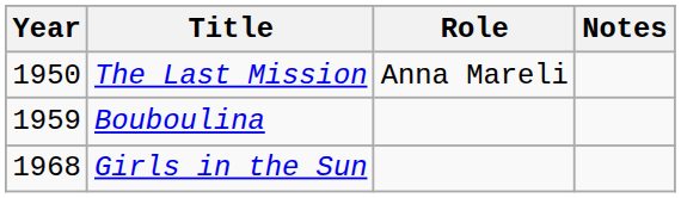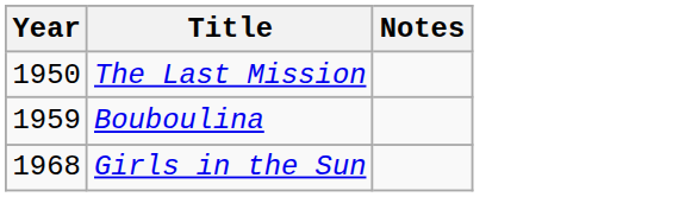- column: Role | Anna Mareli
